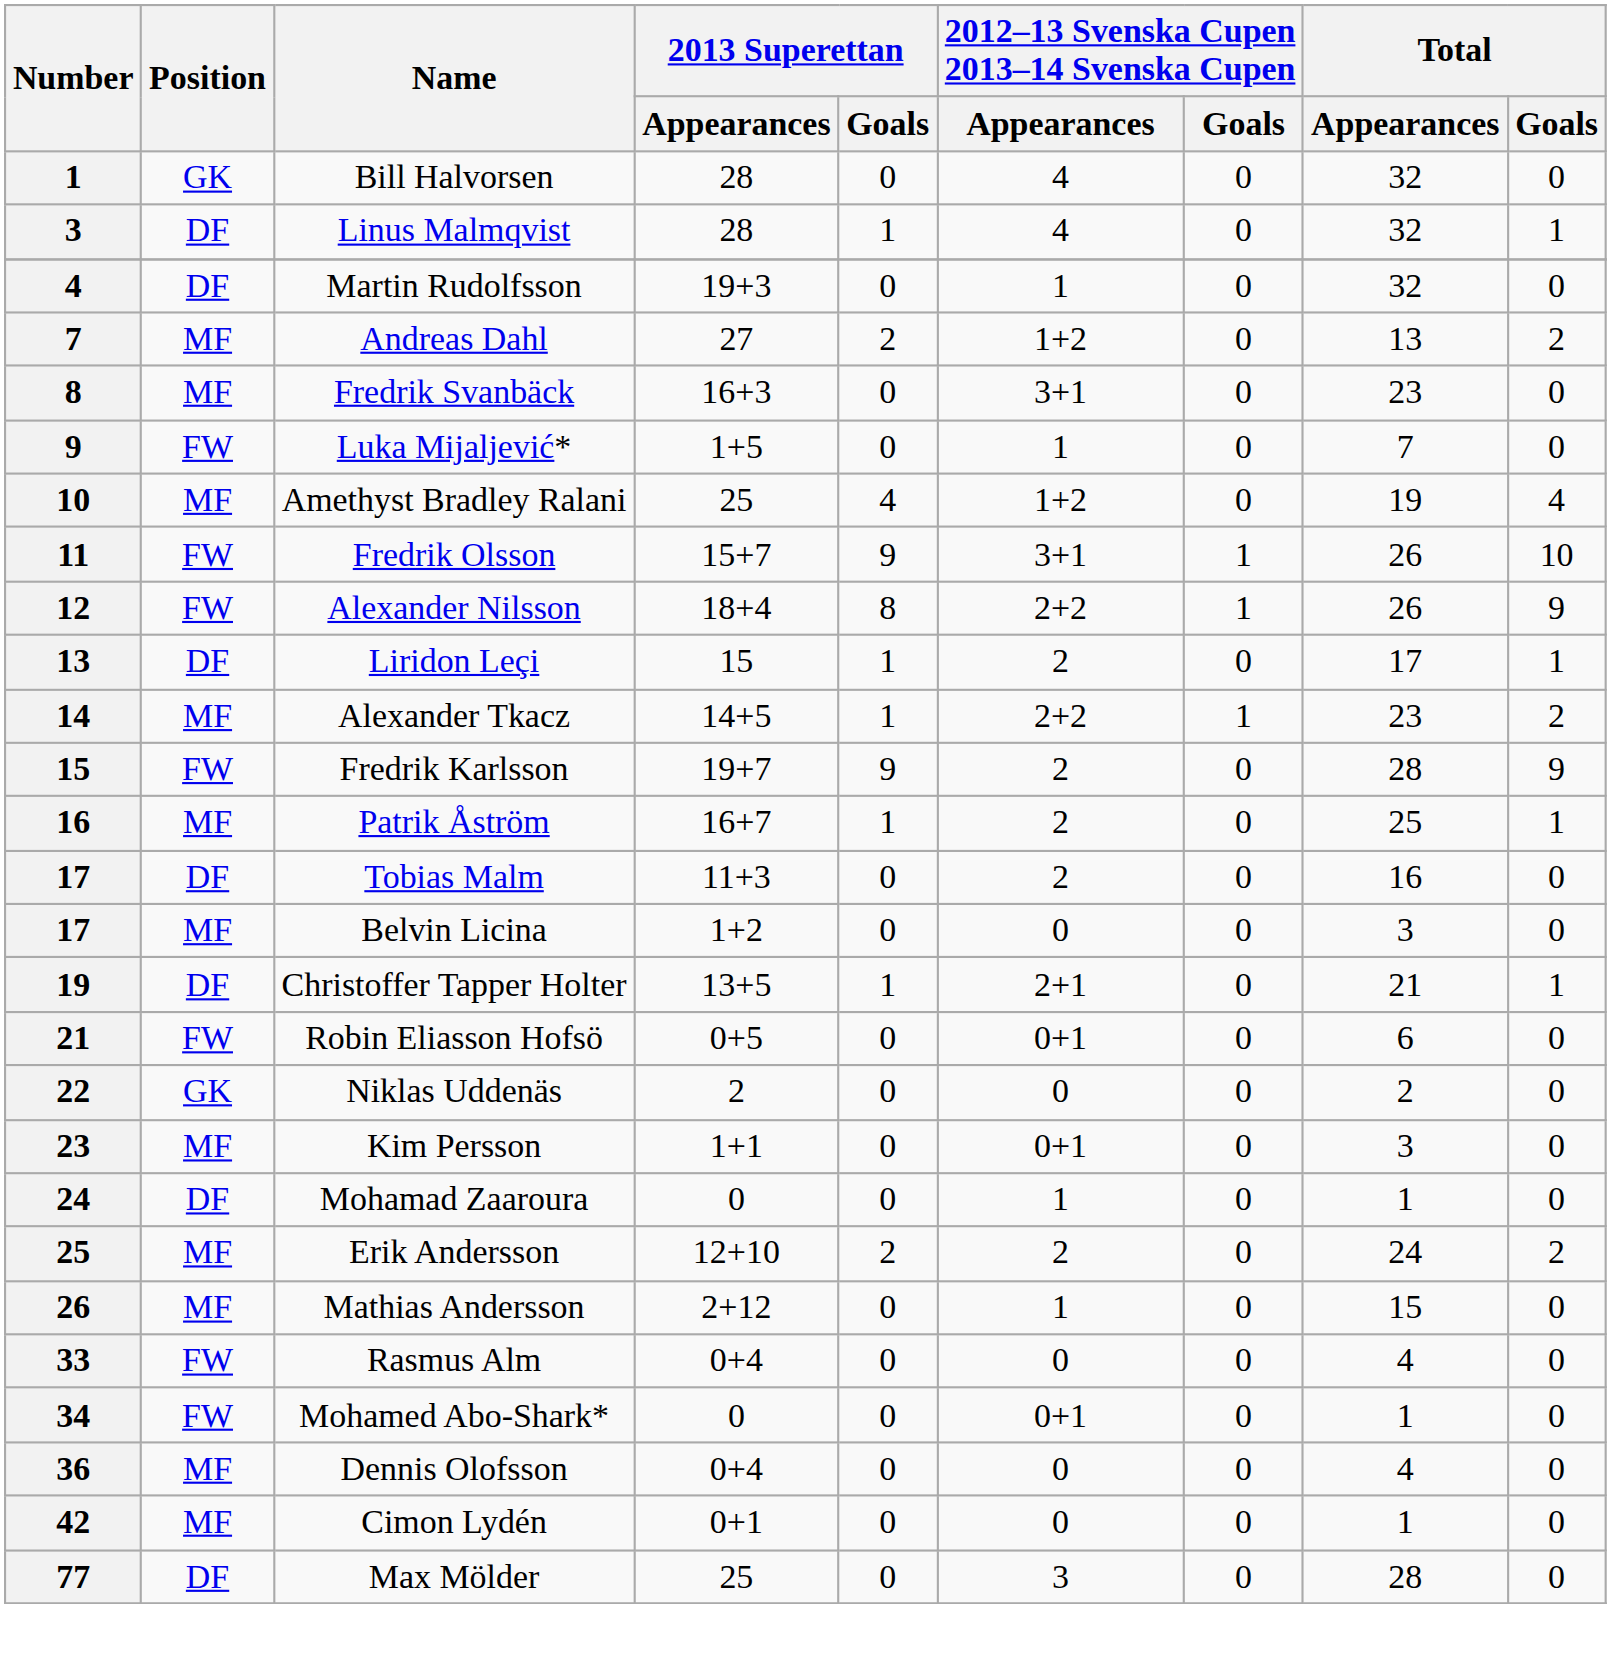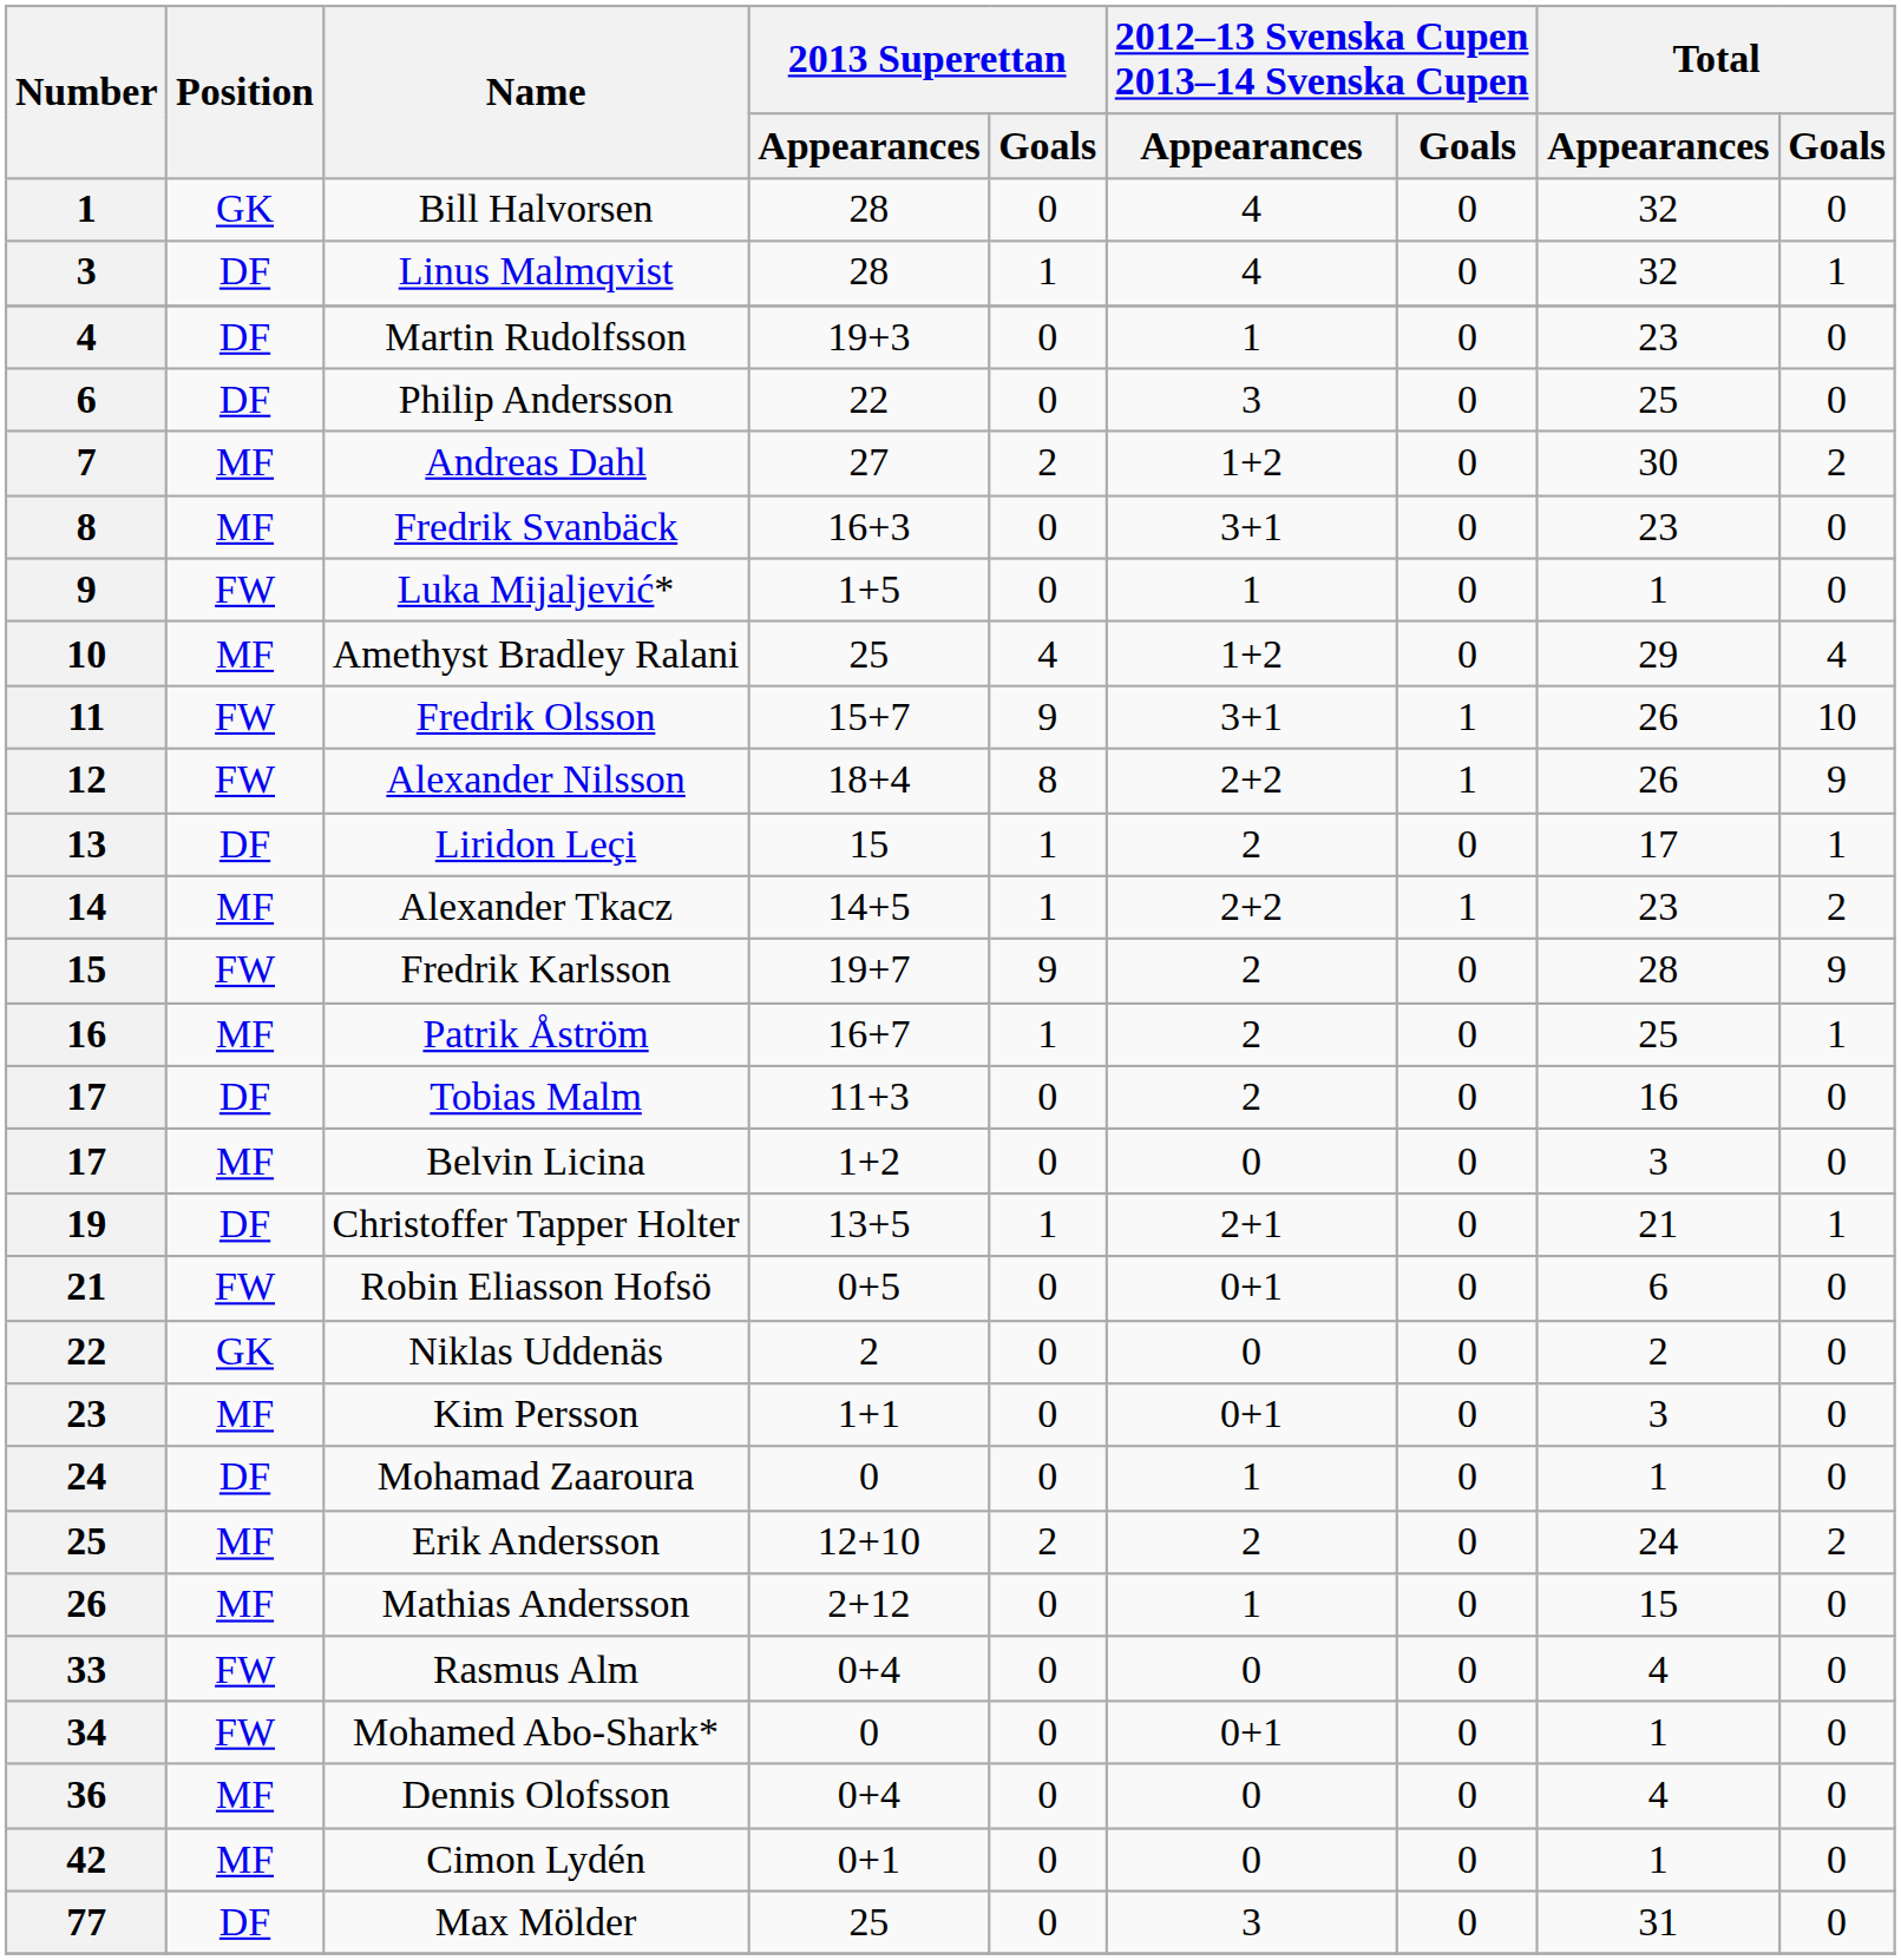Martin Rudolfsson | Total / Appearances: 32 -> 23
+ row: 6 | DF | Philip Andersson | 22 | 0 | 3 | 0 | 25 | 0
Andreas Dahl | Total / Appearances: 13 -> 30
Luka Mijaljević* | Total / Appearances: 7 -> 1
Amethyst Bradley Ralani | Total / Appearances: 19 -> 29
Max Mölder | Total / Appearances: 28 -> 31
